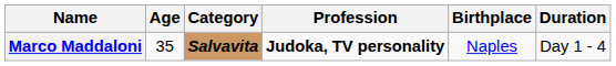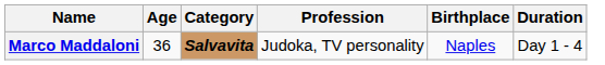Marco Maddaloni | Age: 35 -> 36
Marco Maddaloni | Profession: bold -> normal
